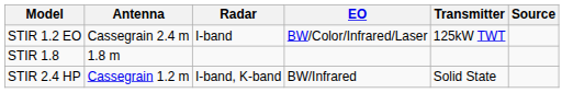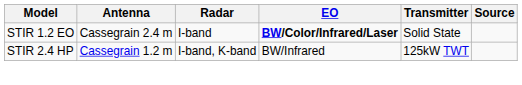STIR 1.2 EO | EO: normal -> bold
STIR 1.2 EO | Transmitter: 125kW TWT -> Solid State
- row: STIR 1.8 | 1.8 m
STIR 2.4 HP | Transmitter: Solid State -> 125kW TWT
